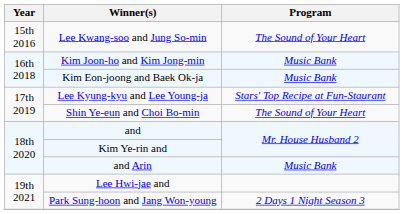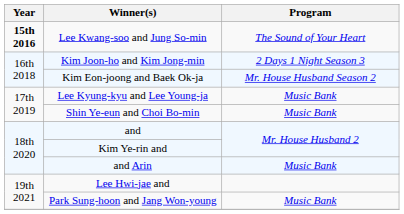Lee Kwang-soo and Jung So-min | Year: normal -> bold
Kim Joon-ho and Kim Jong-min | Program: Music Bank -> 2 Days 1 Night Season 3
Kim Eon-joong and Baek Ok-ja | Program: Music Bank -> Mr. House Husband Season 2
Lee Kyung-kyu and Lee Young-ja | Program: Stars' Top Recipe at Fun-Staurant -> Music Bank
Shin Ye-eun and Choi Bo-min | Program: The Sound of Your Heart -> Music Bank
Park Sung-hoon and Jang Won-young | Program: 2 Days 1 Night Season 3 -> Music Bank
